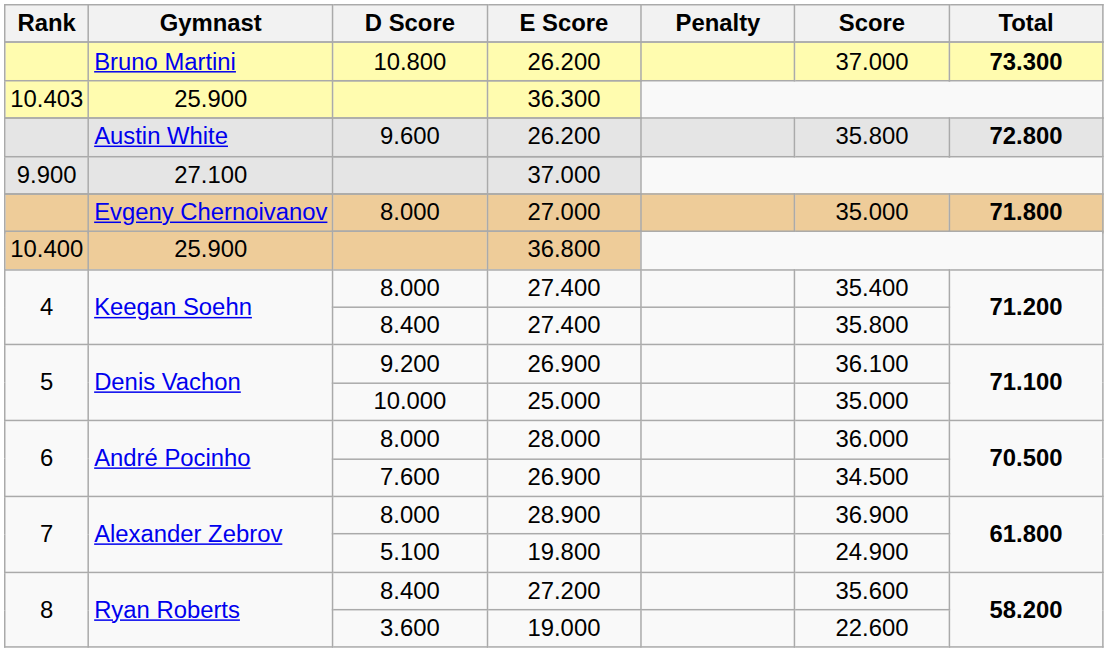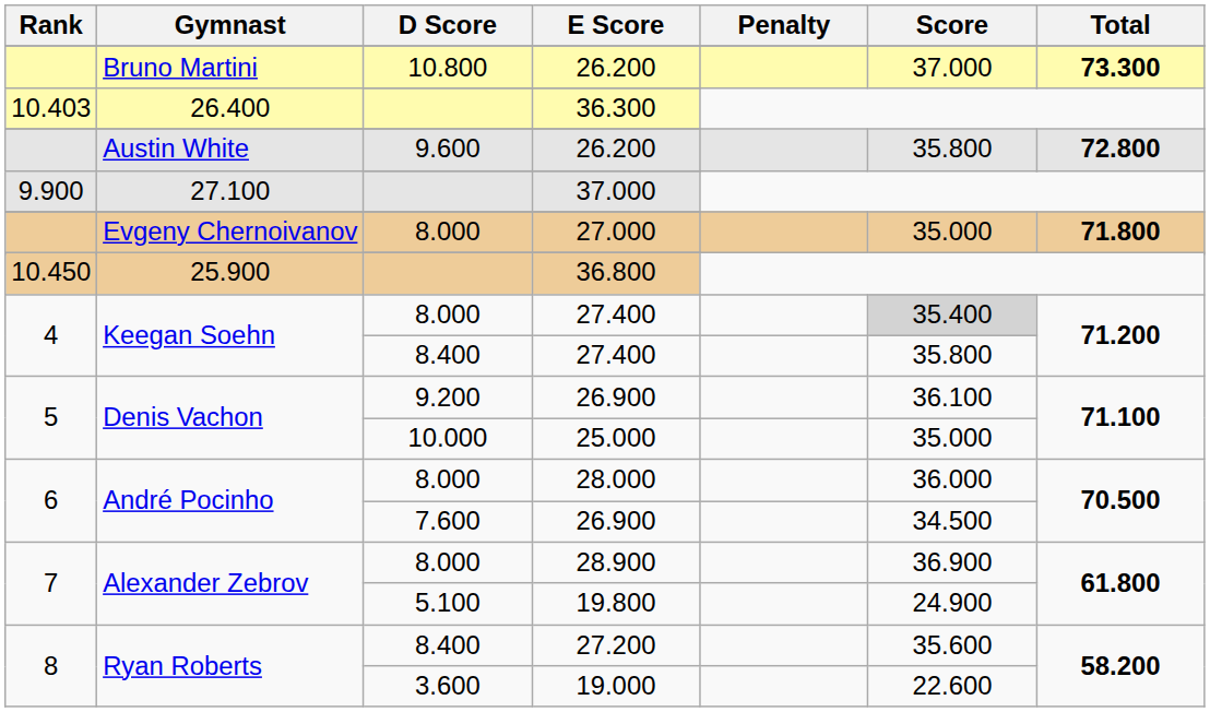36.300 | Gymnast: 25.900 -> 26.400
36.800 | Rank: 10.400 -> 10.450
8.000 / 27.400 | Score: no background -> lightgrey background
